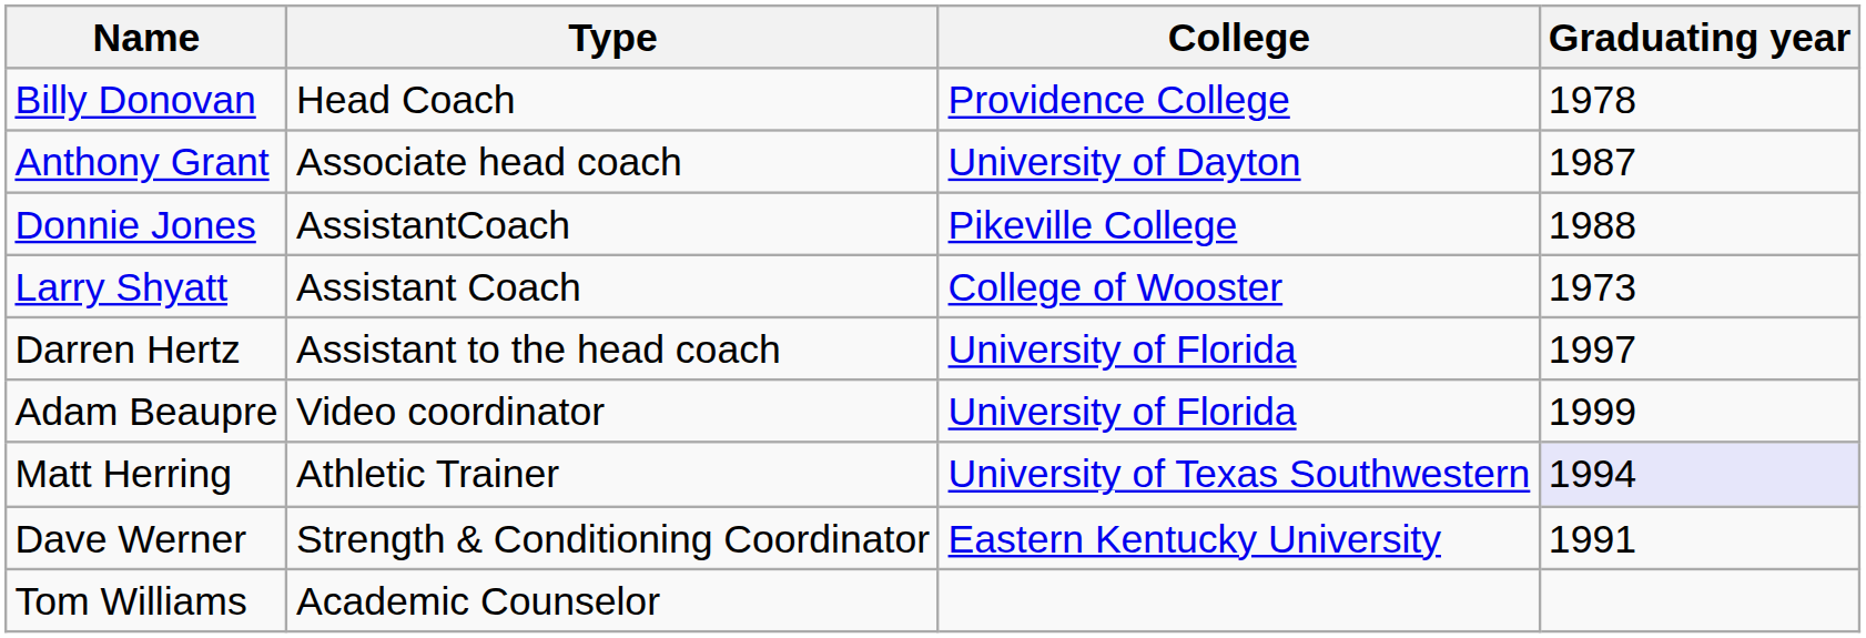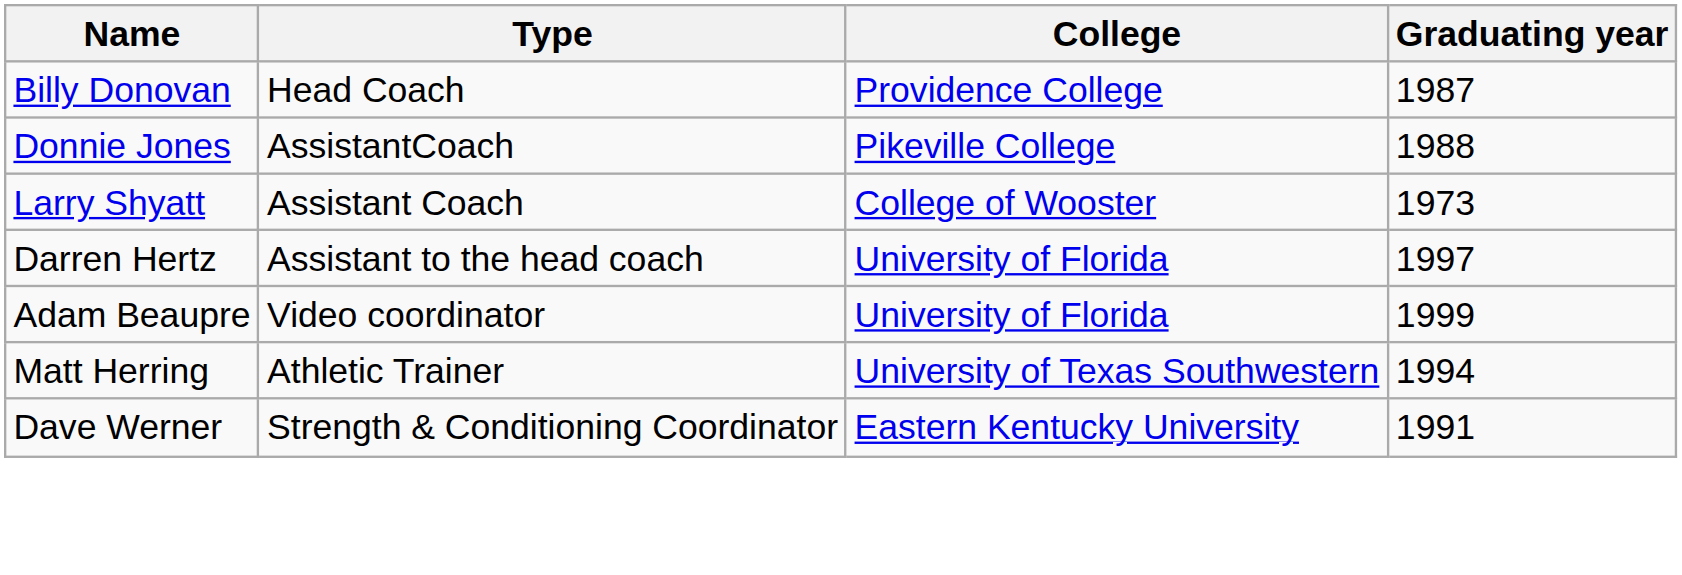Billy Donovan | Graduating year: 1978 -> 1987
- row: Anthony Grant | Associate head coach | University of Dayton | 1987
Matt Herring | Graduating year: lavender background -> no background
- row: Tom Williams | Academic Counselor
